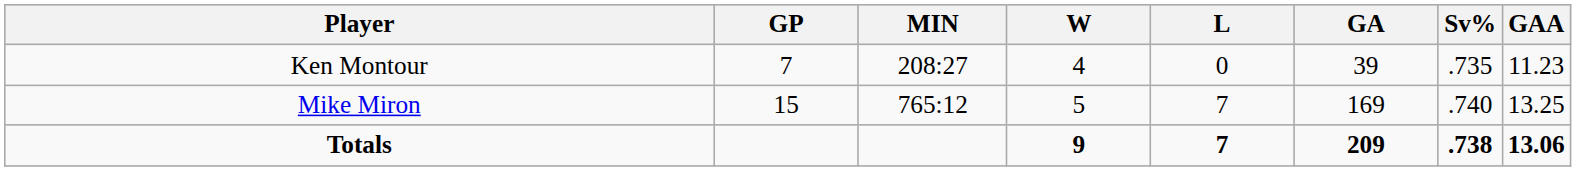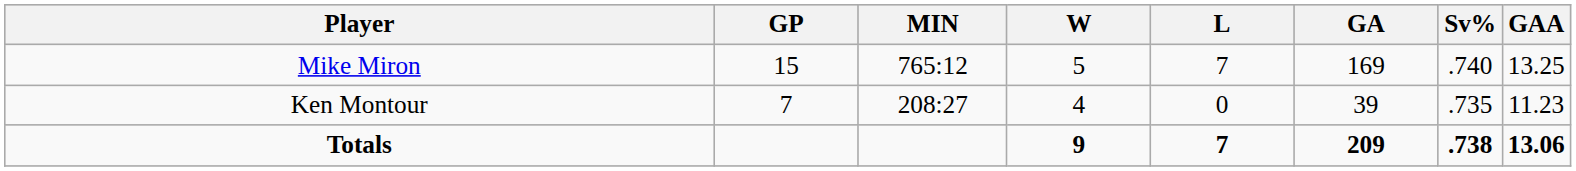rows swapped: Mike Miron <-> Ken Montour
